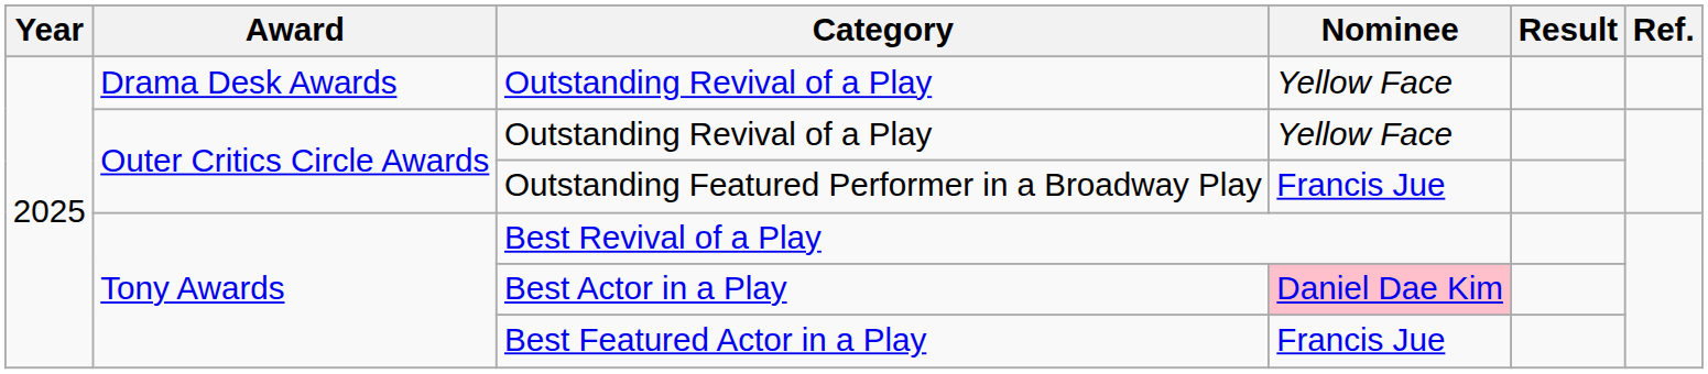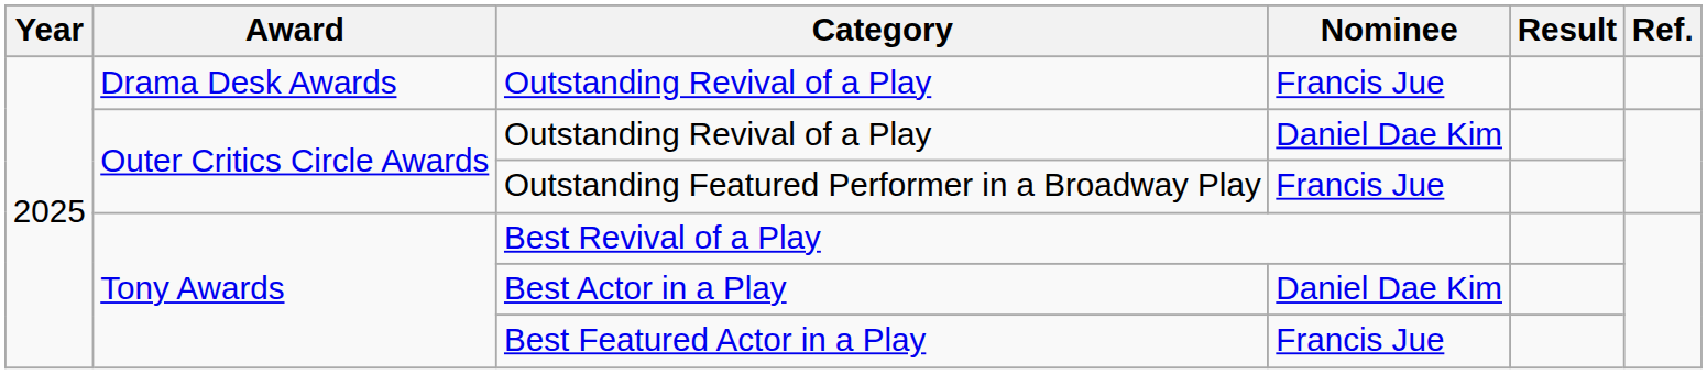Drama Desk Awards / Outstanding Revival of a Play | Nominee: Yellow Face -> Francis Jue
Outer Critics Circle Awards / Outstanding Revival of a Play | Nominee: Yellow Face -> Daniel Dae Kim
Best Actor in a Play | Nominee: pink background -> no background
